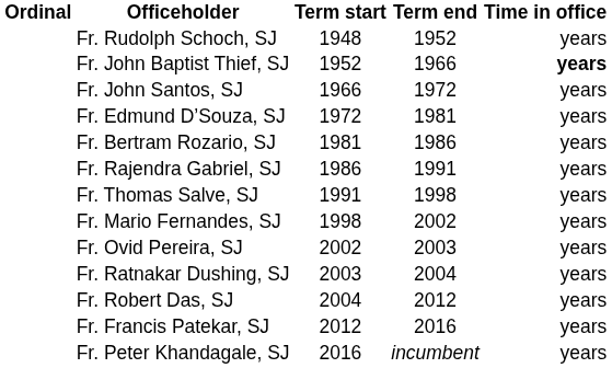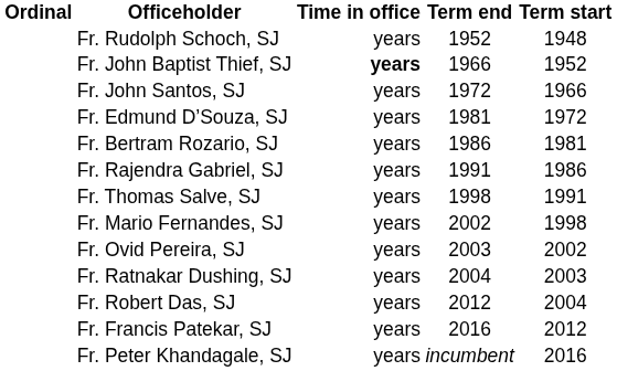columns swapped: Term start <-> Time in office
